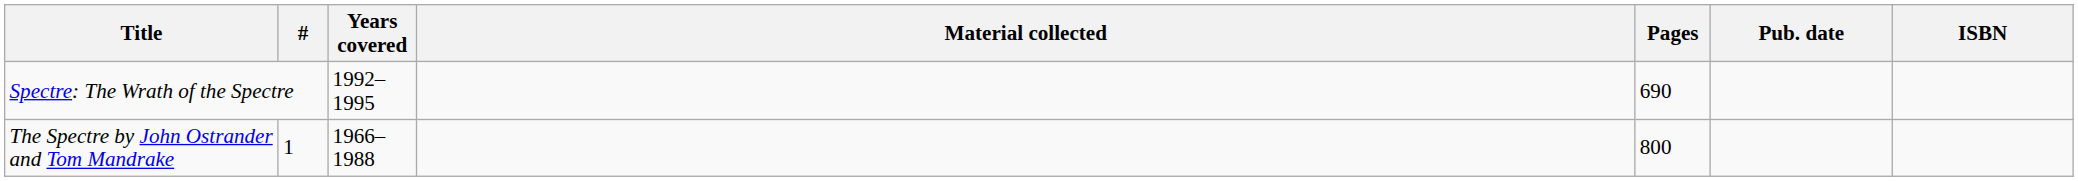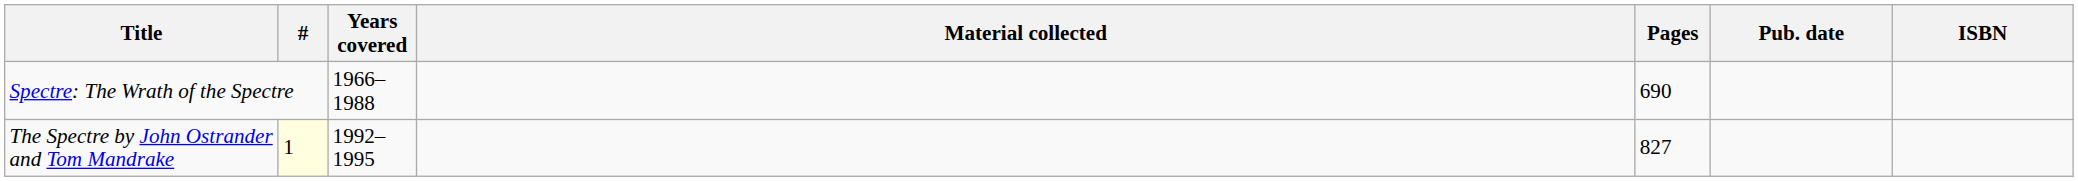Spectre: The Wrath of the Spectre | Years covered: 1992–1995 -> 1966–1988
The Spectre by John Ostrander and Tom Mandrake | #: no background -> lightyellow background
The Spectre by John Ostrander and Tom Mandrake | Years covered: 1966–1988 -> 1992–1995
The Spectre by John Ostrander and Tom Mandrake | Pages: 800 -> 827
